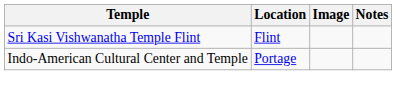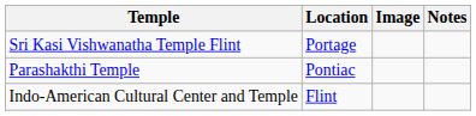Sri Kasi Vishwanatha Temple Flint | Location: Flint -> Portage
+ row: Parashakthi Temple | Pontiac
Indo-American Cultural Center and Temple | Location: Portage -> Flint
